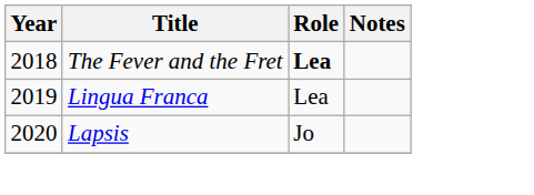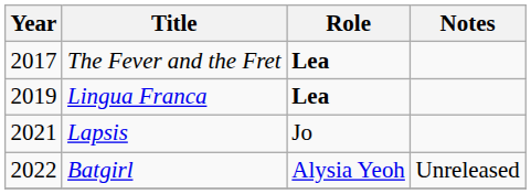The Fever and the Fret | Year: 2018 -> 2017
Lingua Franca | Role: normal -> bold
Lapsis | Year: 2020 -> 2021
+ row: 2022 | Batgirl | Alysia Yeoh | Unreleased
